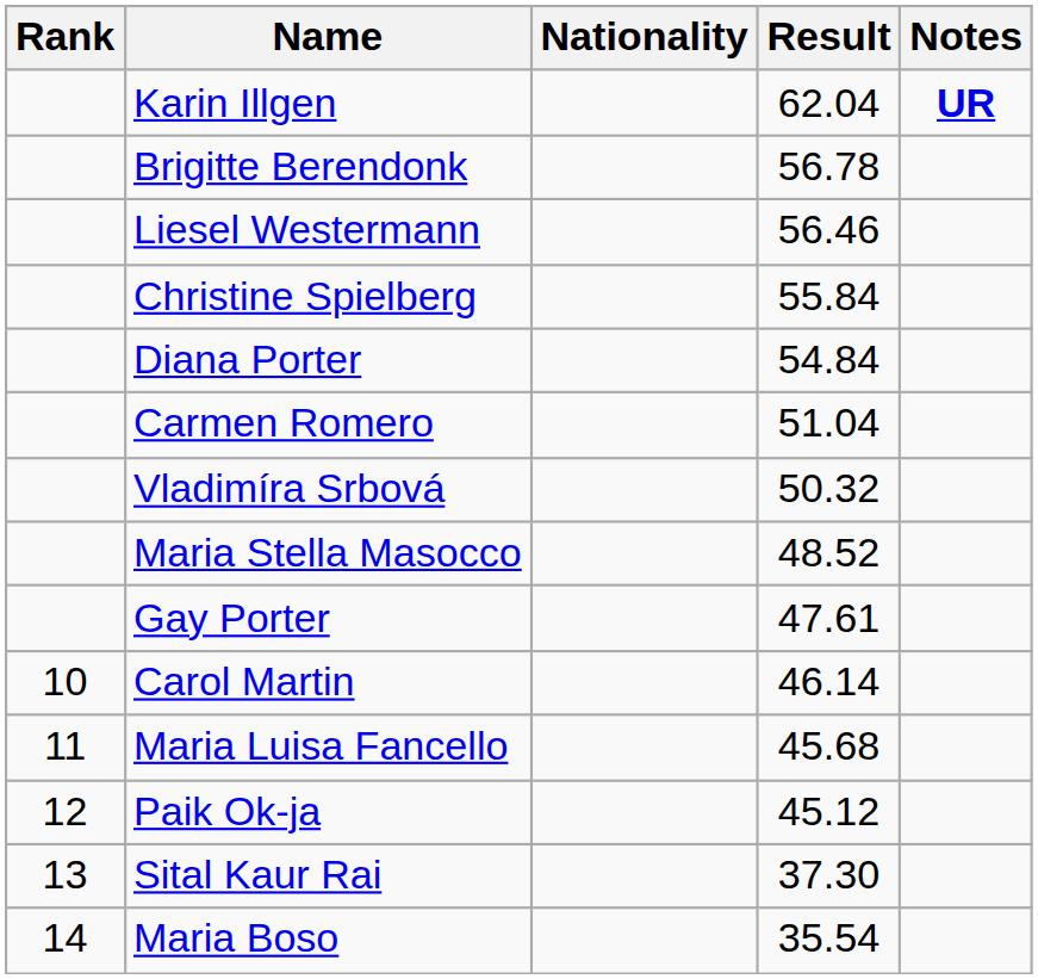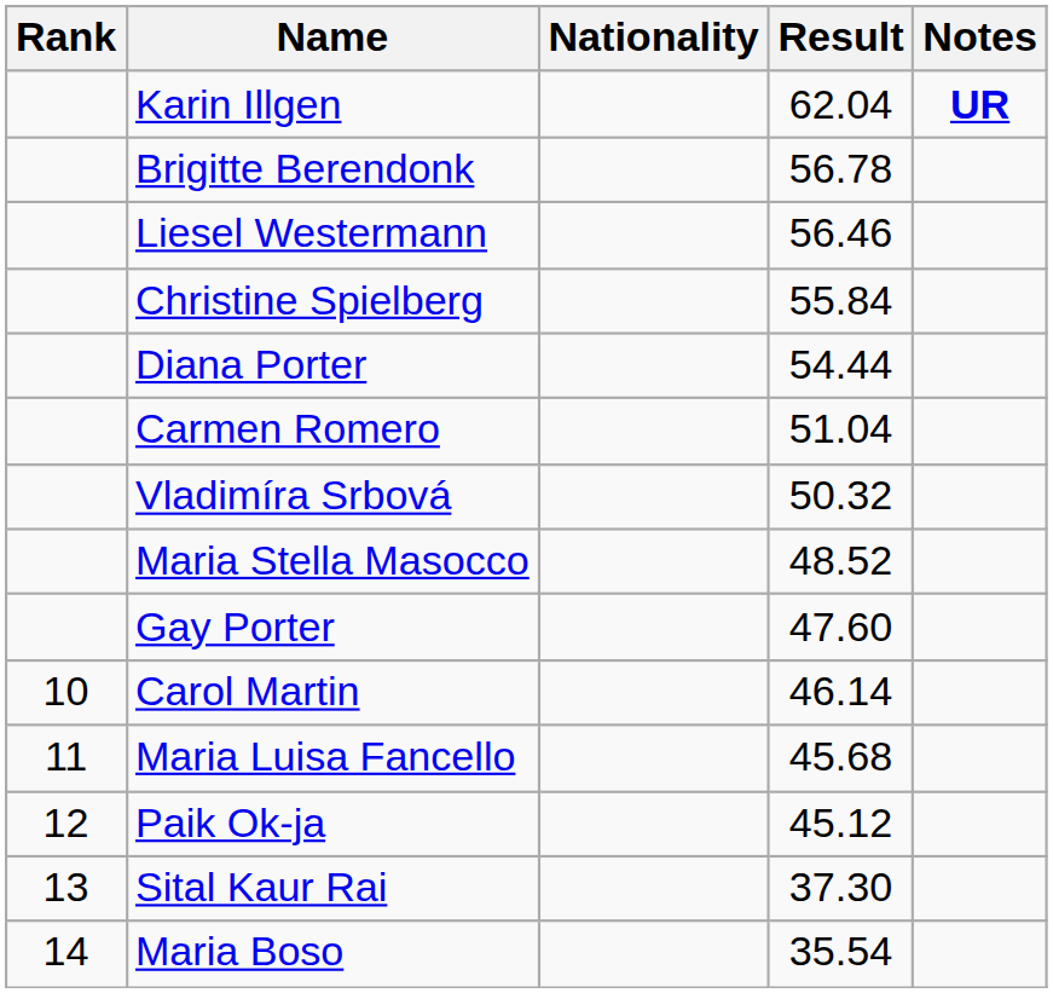Diana Porter | Result: 54.84 -> 54.44
Gay Porter | Result: 47.61 -> 47.60
